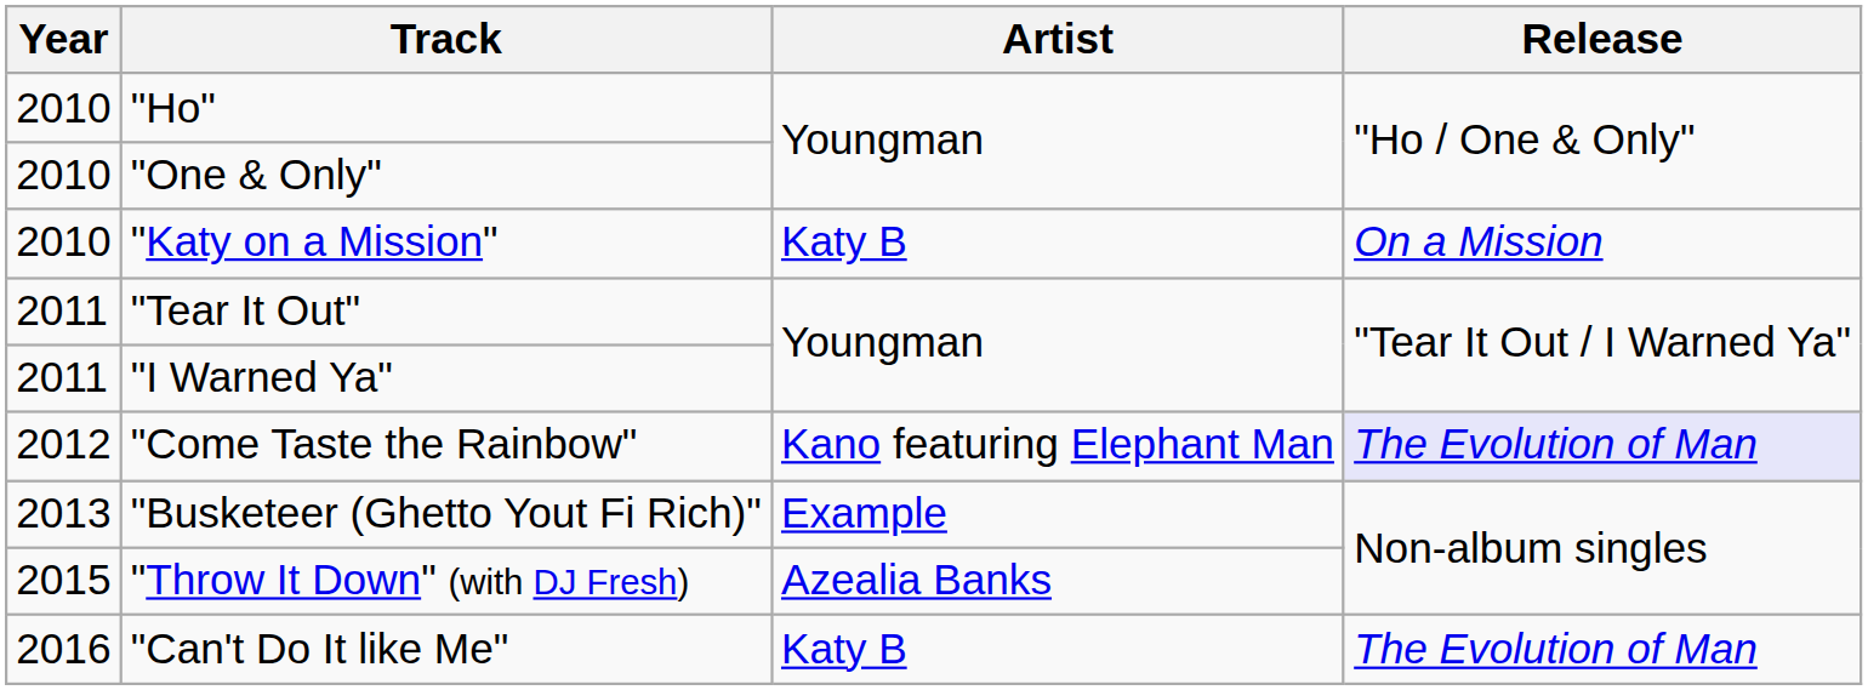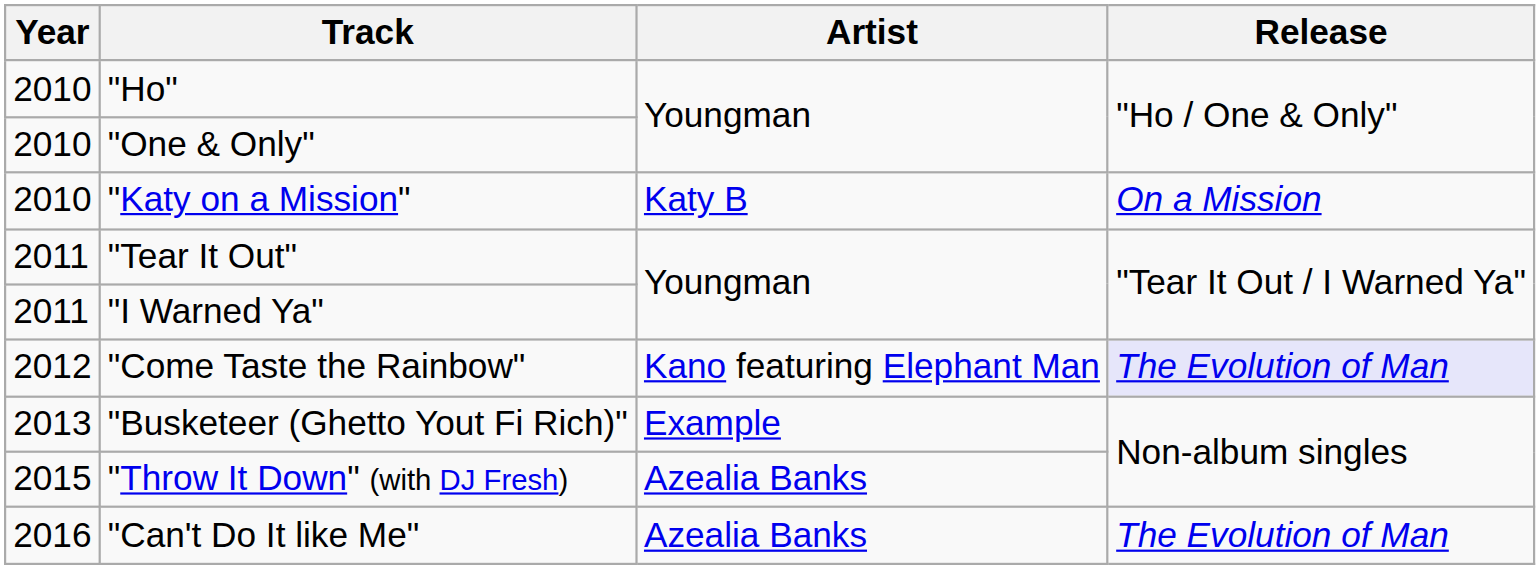"Can't Do It like Me" | Artist: Katy B -> Azealia Banks
